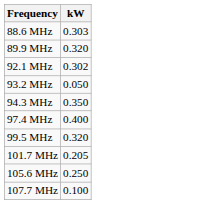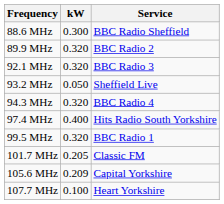+ column: Service | BBC Radio Sheffield | BBC Radio 2 | BBC Radio 3 | Sheffield Live | BBC Radio 4 | Hits Radio South Yorkshire | BBC Radio 1 | Classic FM | Capital Yorkshire | Heart Yorkshire
88.6 MHz | kW: 0.303 -> 0.300
92.1 MHz | kW: 0.302 -> 0.320
94.3 MHz | kW: 0.350 -> 0.320
105.6 MHz | kW: 0.250 -> 0.209
